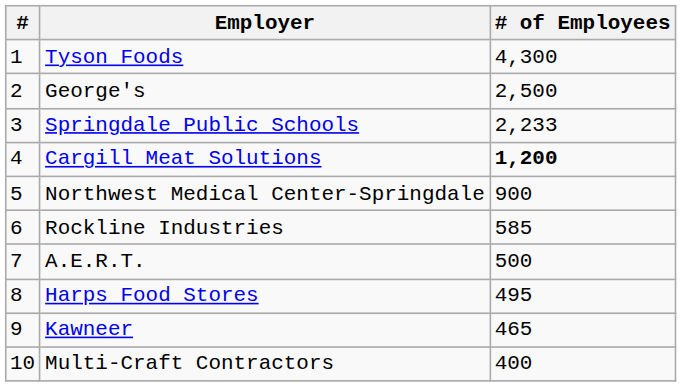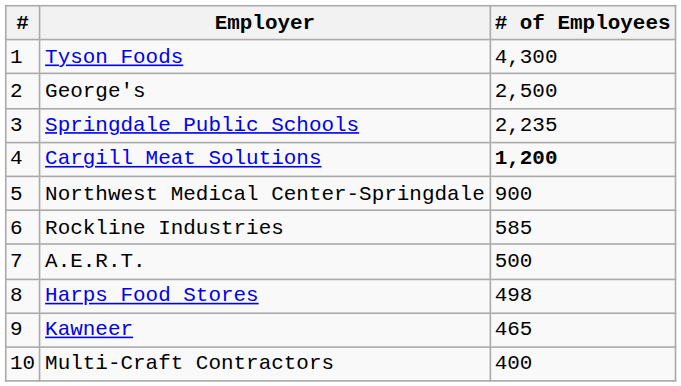Springdale Public Schools | # of Employees: 2,233 -> 2,235
Harps Food Stores | # of Employees: 495 -> 498
